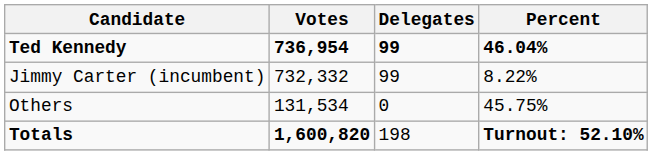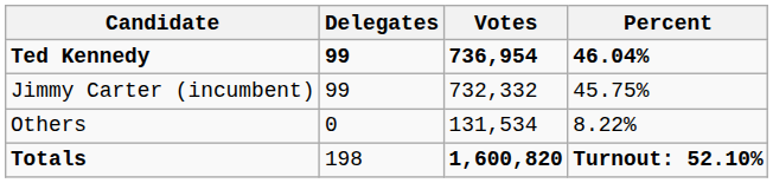columns swapped: Votes <-> Delegates
Jimmy Carter (incumbent) | Percent: 8.22% -> 45.75%
Others | Percent: 45.75% -> 8.22%
